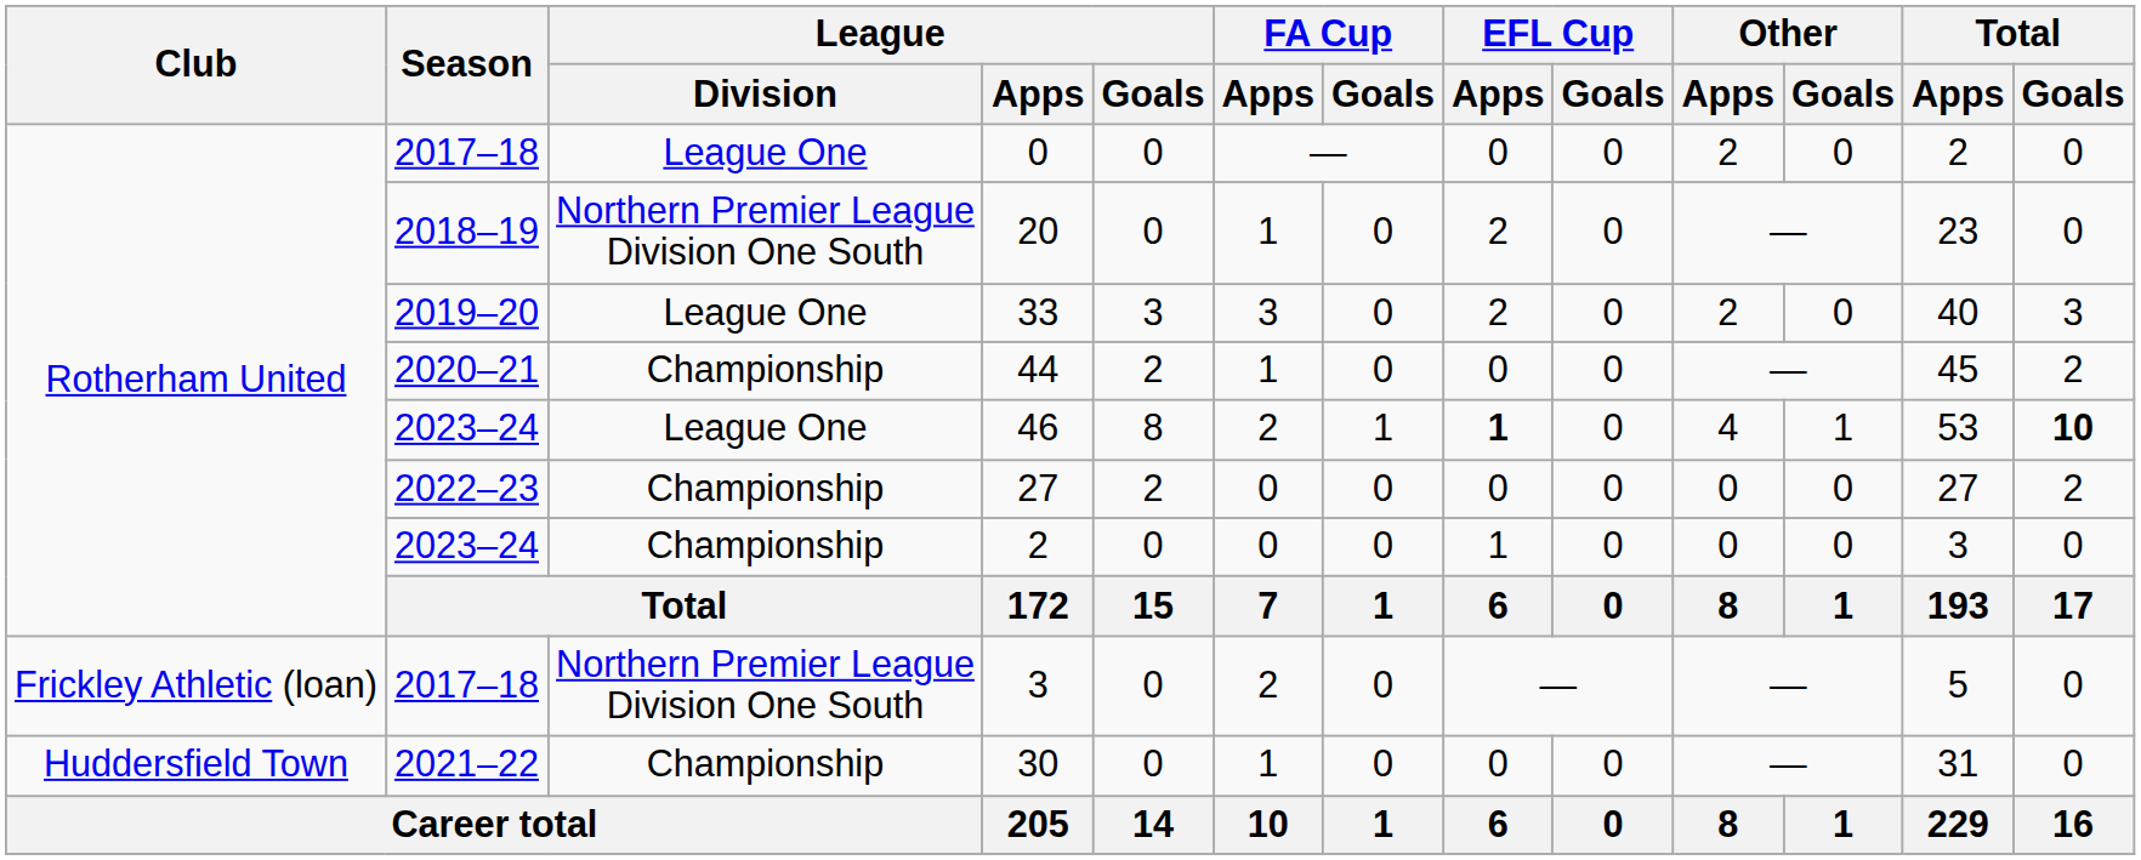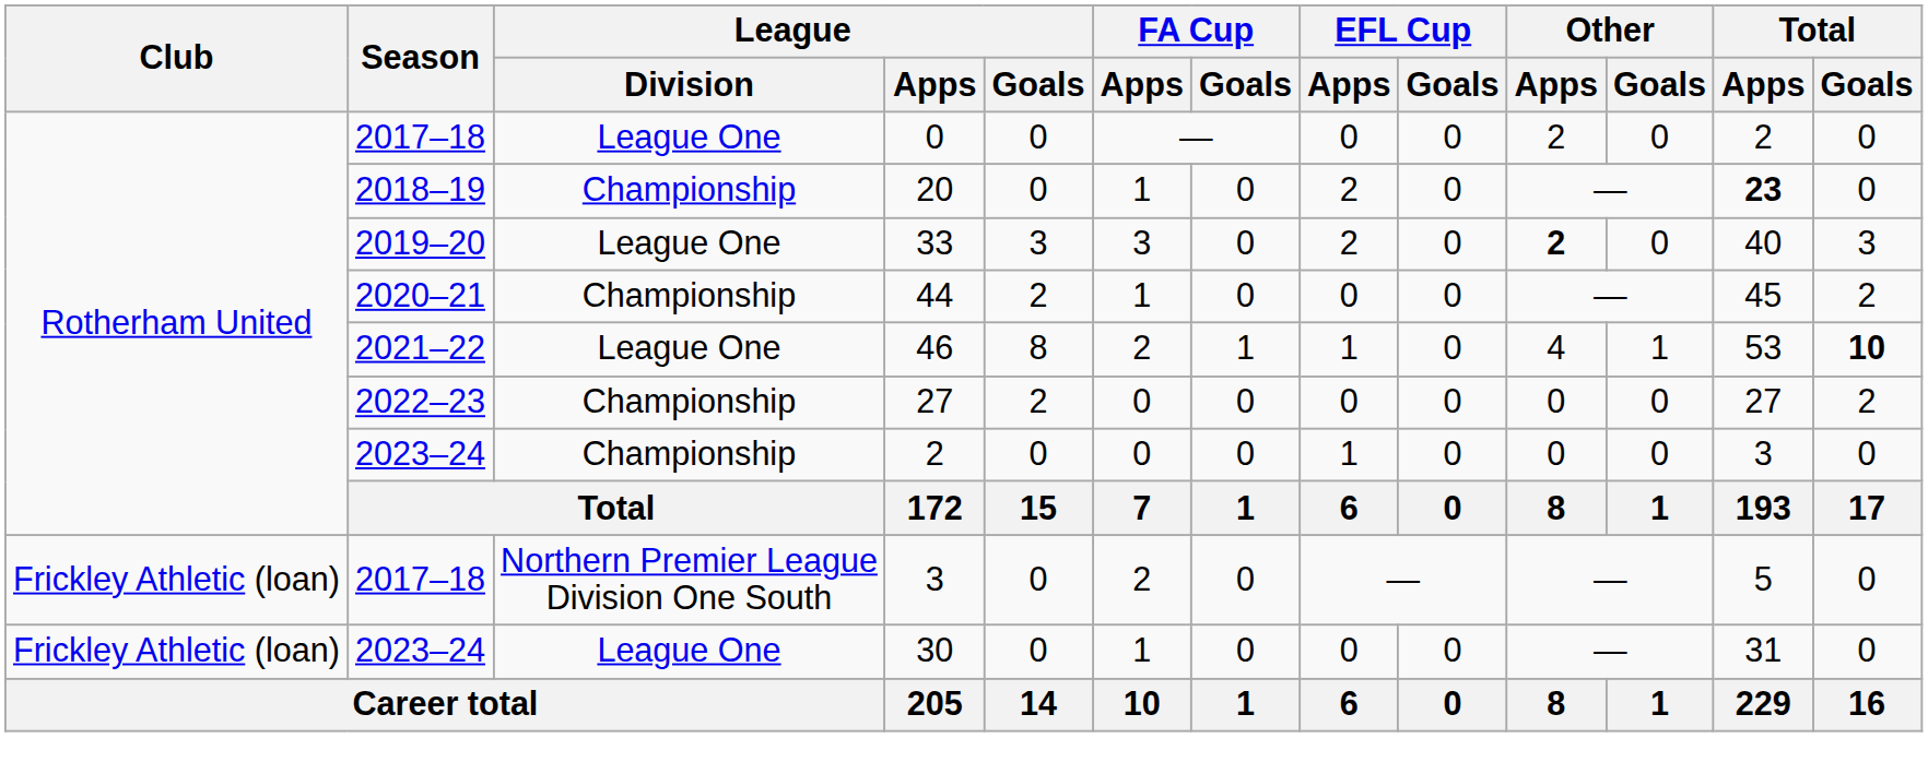20 | League / Division: Northern Premier League Division One South -> Championship
20 | Total / Apps: normal -> bold
33 | Other / Apps: normal -> bold
46 | Season: 2023–24 -> 2021–22
46 | EFL Cup / Apps: bold -> normal
30 | Club: Huddersfield Town -> Frickley Athletic (loan)
30 | Season: 2021–22 -> 2023–24
30 | League / Division: Championship -> League One
